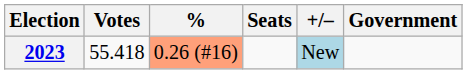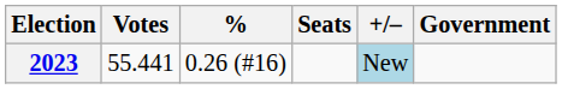2023 | Votes: 55.418 -> 55.441
2023 | %: lightsalmon background -> no background
